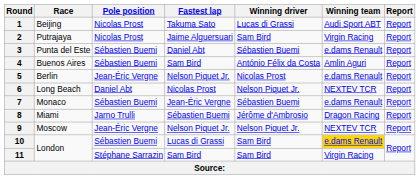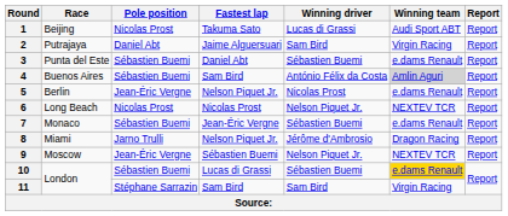2 | Pole position: Nicolas Prost -> Daniel Abt
4 | Winning team: no background -> lightgrey background
6 | Pole position: Daniel Abt -> Nicolas Prost
8 | Fastest lap: Sébastien Buemi -> Nelson Piquet Jr.
9 | Fastest lap: Nelson Piquet Jr. -> Sébastien Buemi
10 | Winning driver: Sam Bird -> Sébastien Buemi
